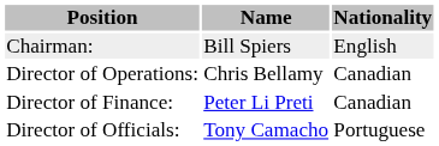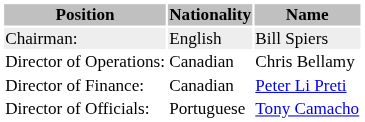columns swapped: Name <-> Nationality
